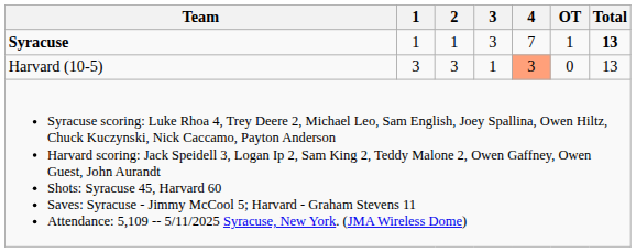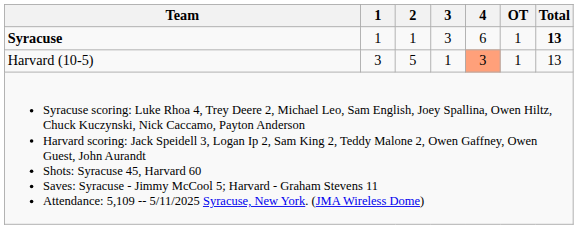Syracuse | 4: 7 -> 6
Harvard (10-5) | 2: 3 -> 5
Harvard (10-5) | OT: 0 -> 1
